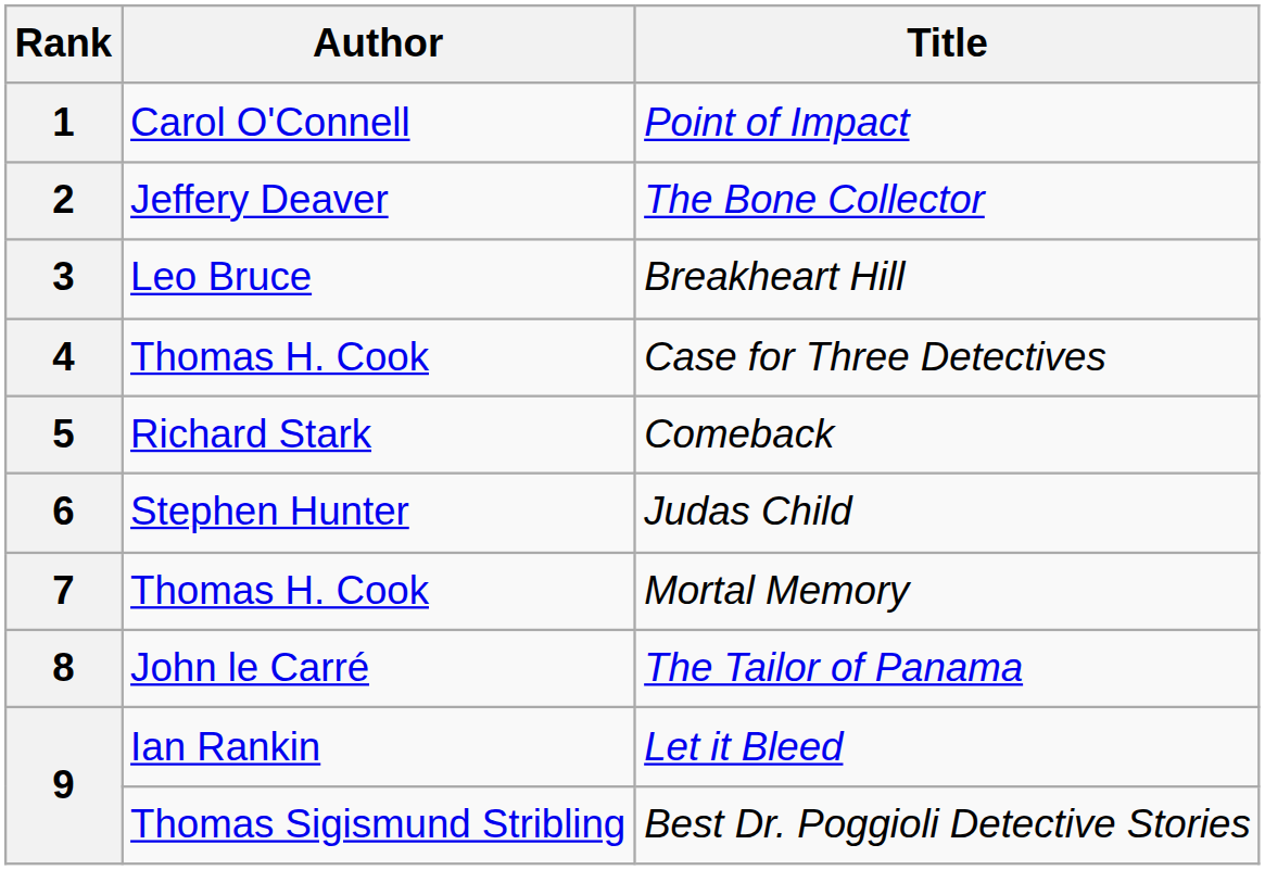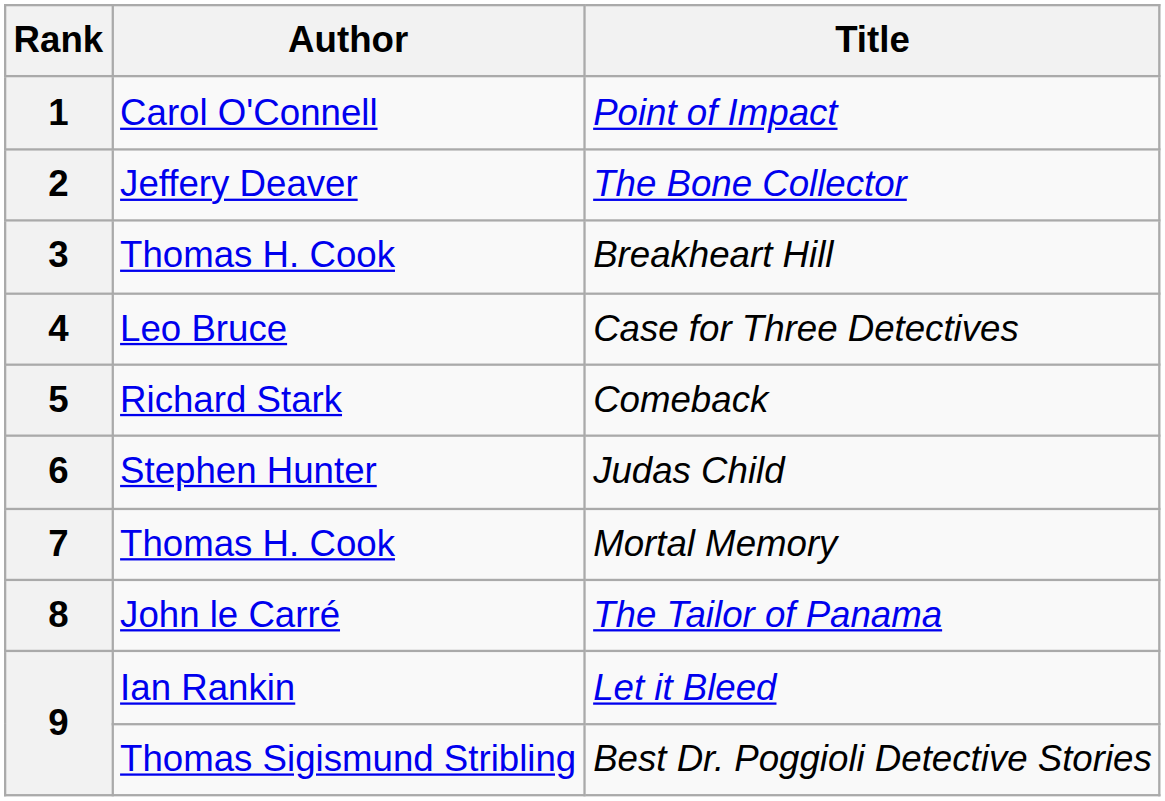3 | Author: Leo Bruce -> Thomas H. Cook
4 | Author: Thomas H. Cook -> Leo Bruce
